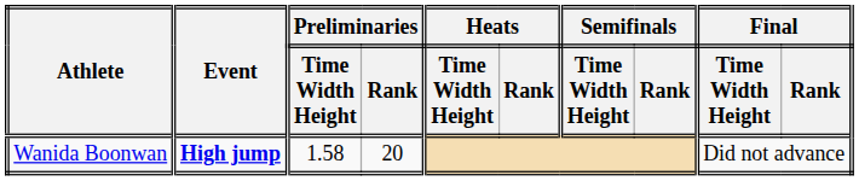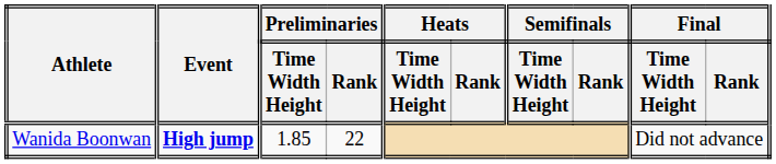Wanida Boonwan | Preliminaries / Time Width Height: 1.58 -> 1.85
Wanida Boonwan | Preliminaries / Rank: 20 -> 22
